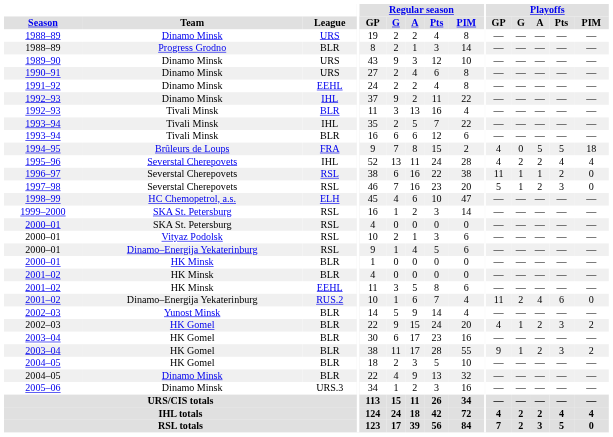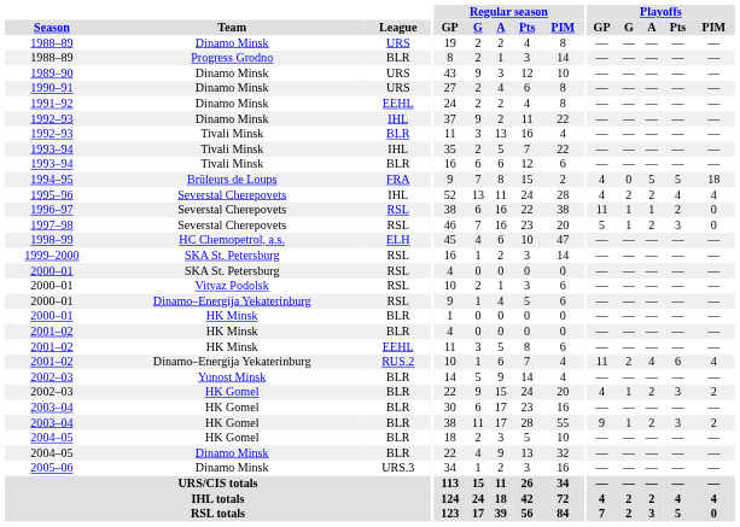2001–02 / Dinamo–Energija Yekaterinburg | Playoffs / PIM: 0 -> 4
